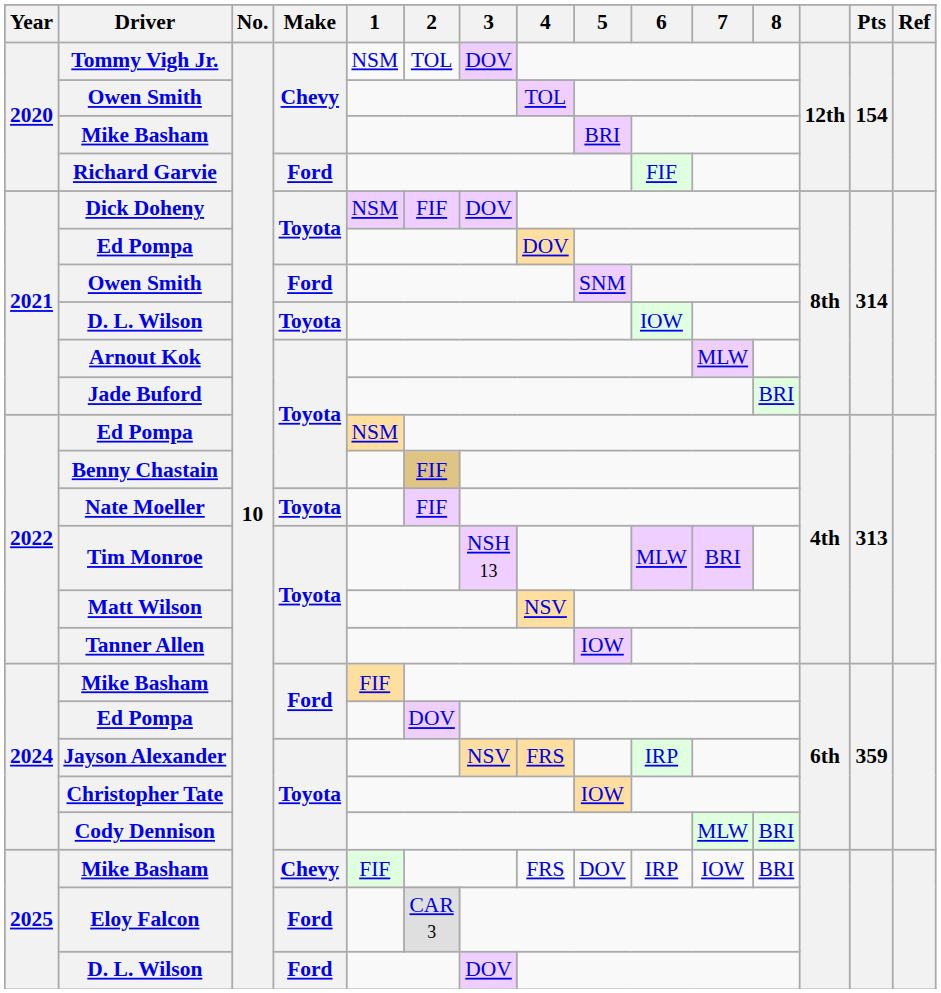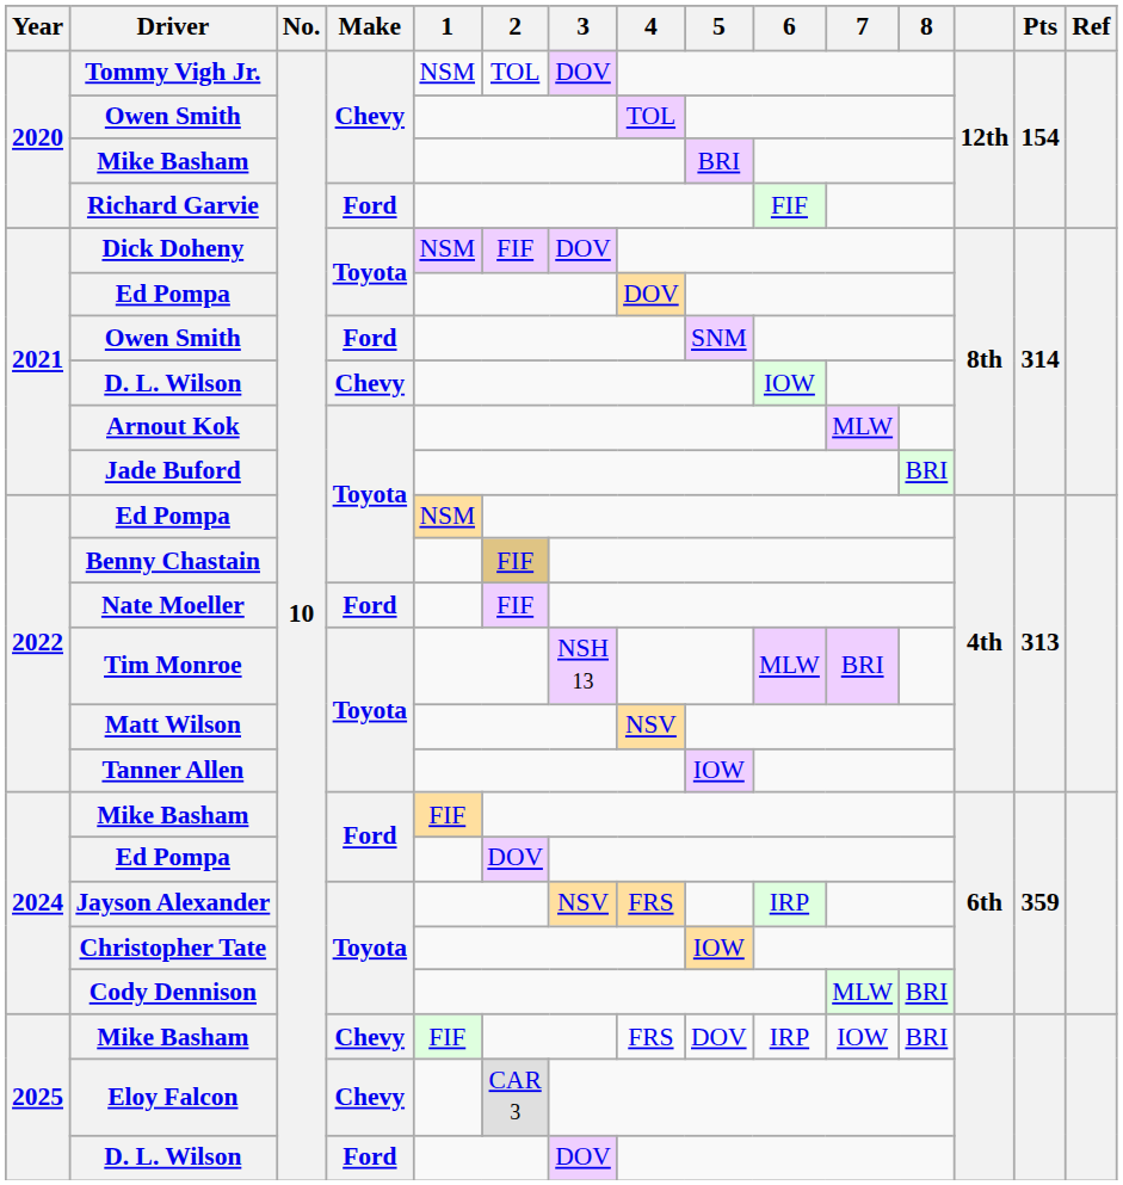2021 / D. L. Wilson | Make: Toyota -> Chevy
Nate Moeller | Make: Toyota -> Ford
Eloy Falcon | Make: Ford -> Chevy
